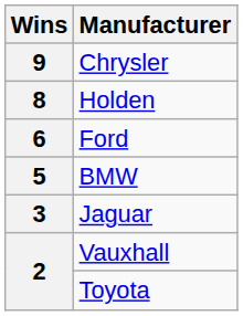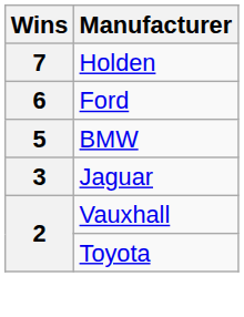- row: 9 | Chrysler
Holden | Wins: 8 -> 7
